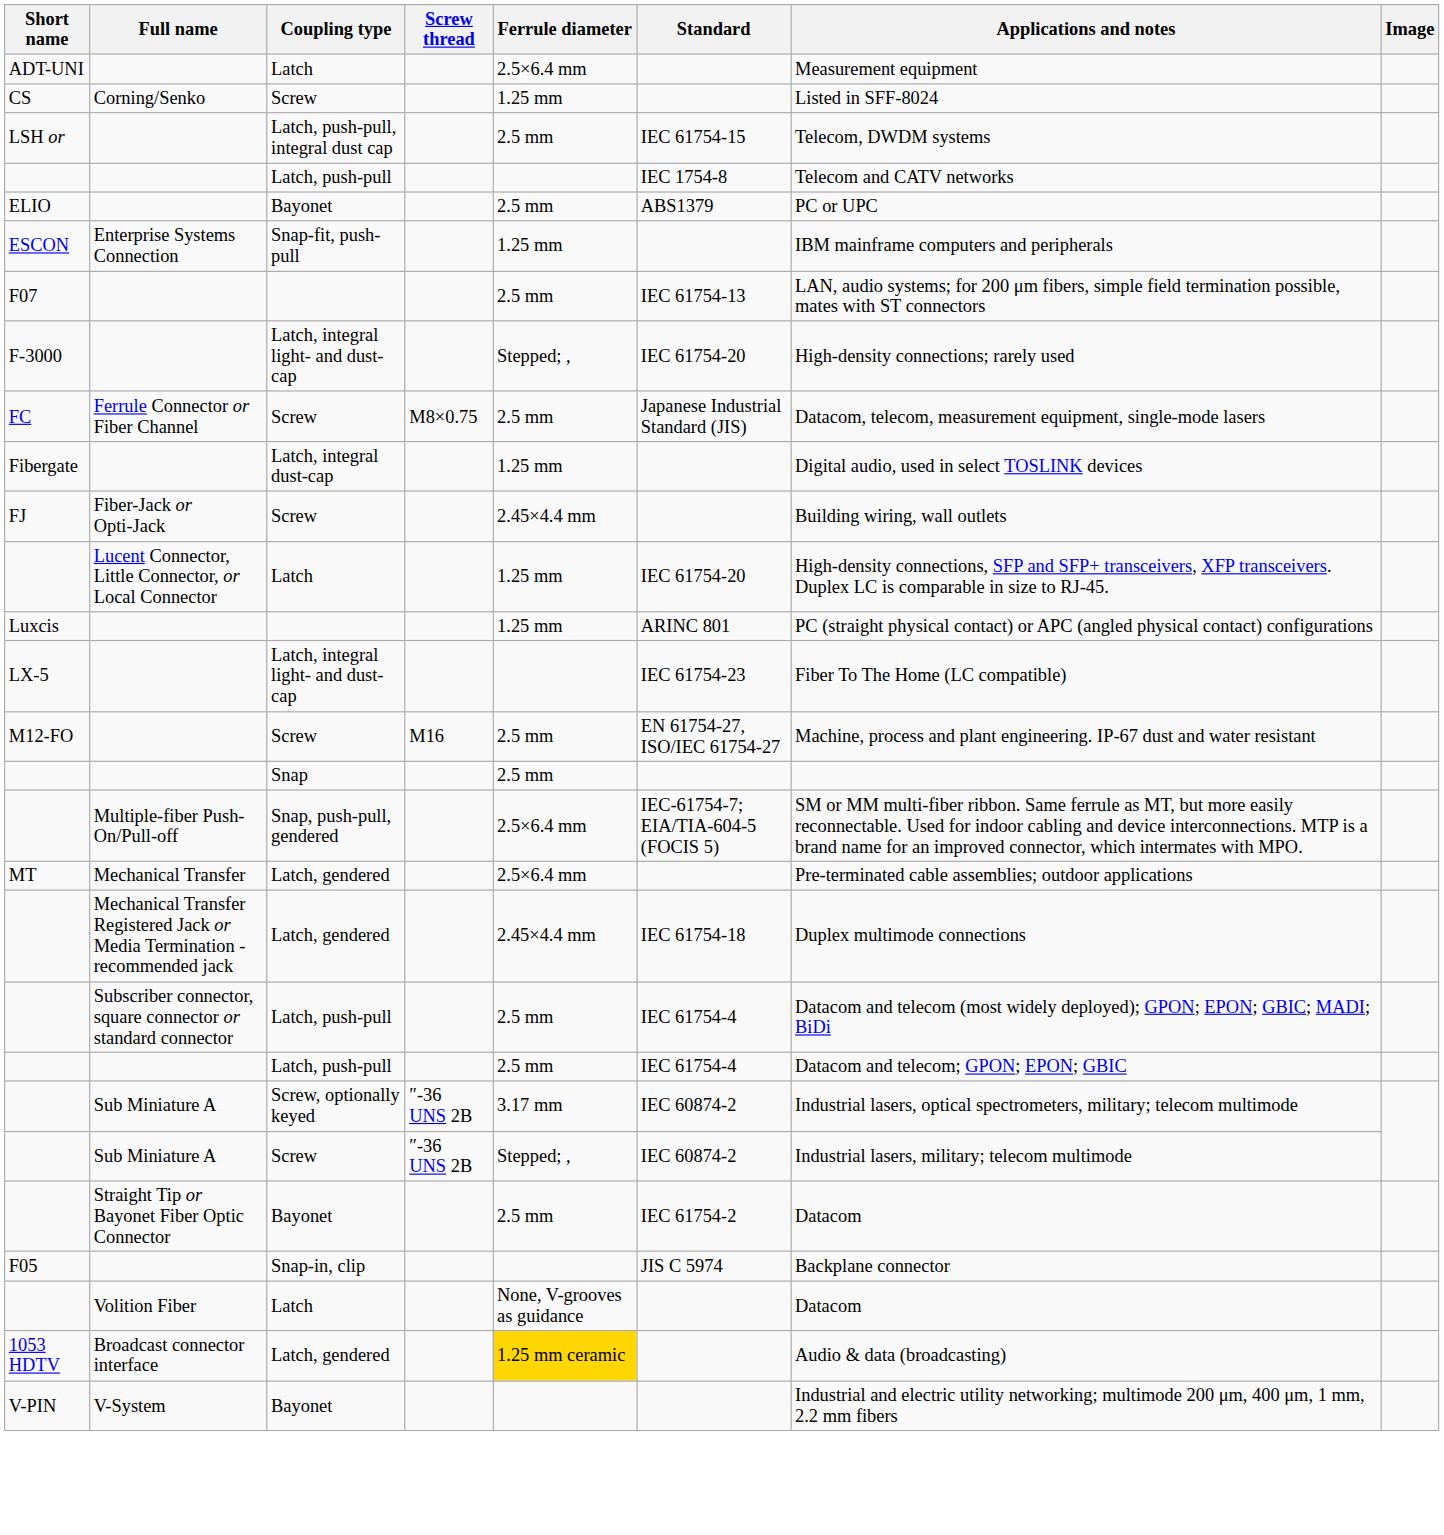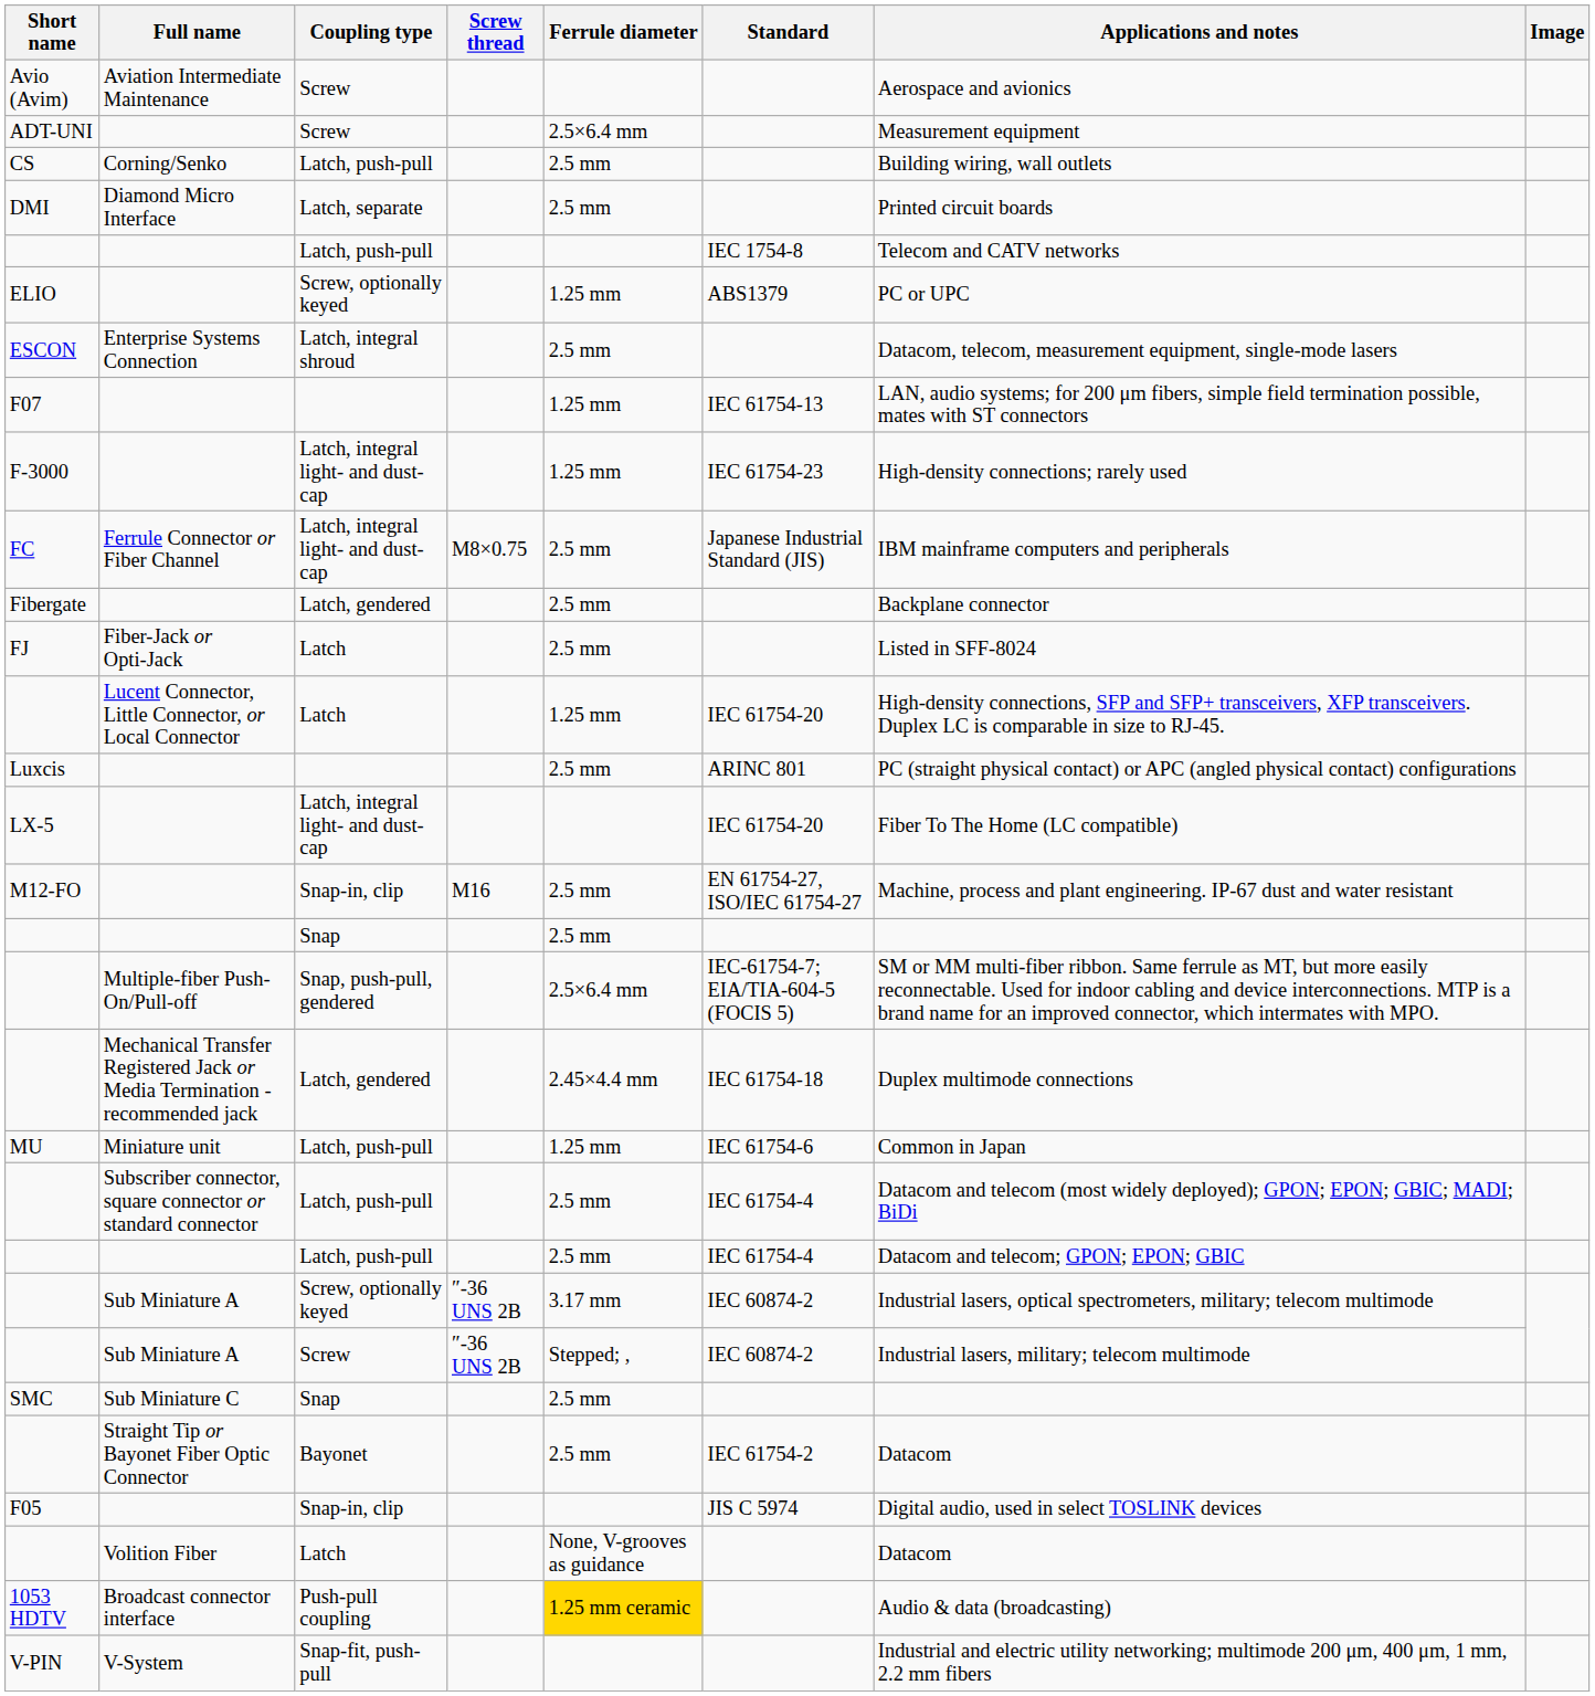+ row: Avio (Avim) | Aviation Intermediate Maintenance | Screw | Aerospace and avionics
ADT-UNI | Coupling type: Latch -> Screw
CS | Coupling type: Screw -> Latch, push-pull
CS | Ferrule diameter: 1.25 mm -> 2.5 mm
CS | Applications and notes: Listed in SFF-8024 -> Building wiring, wall outlets
+ row: DMI | Diamond Micro Interface | Latch, separate | 2.5 mm | Printed circuit boards
- row: LSH or | Latch, push-pull, integral dust cap | 2.5 mm | IEC 61754-15 | Telecom, DWDM systems
ELIO | Coupling type: Bayonet -> Screw, optionally keyed
ELIO | Ferrule diameter: 2.5 mm -> 1.25 mm
ESCON | Coupling type: Snap-fit, push-pull -> Latch, integral shroud
ESCON | Ferrule diameter: 1.25 mm -> 2.5 mm
ESCON | Applications and notes: IBM mainframe computers and peripherals -> Datacom, telecom, measurement equipment, single-mode lasers
F07 | Ferrule diameter: 2.5 mm -> 1.25 mm
F-3000 | Ferrule diameter: Stepped; , -> 1.25 mm
F-3000 | Standard: IEC 61754-20 -> IEC 61754-23
FC | Coupling type: Screw -> Latch, integral light- and dust-cap
FC | Applications and notes: Datacom, telecom, measurement equipment, single-mode lasers -> IBM mainframe computers and peripherals
Fibergate | Coupling type: Latch, integral dust-cap -> Latch, gendered
Fibergate | Ferrule diameter: 1.25 mm -> 2.5 mm
Fibergate | Applications and notes: Digital audio, used in select TOSLINK devices -> Backplane connector
FJ | Coupling type: Screw -> Latch
FJ | Ferrule diameter: 2.45×4.4 mm -> 2.5 mm
FJ | Applications and notes: Building wiring, wall outlets -> Listed in SFF-8024
Luxcis | Ferrule diameter: 1.25 mm -> 2.5 mm
LX-5 | Standard: IEC 61754-23 -> IEC 61754-20
M12-FO | Coupling type: Screw -> Snap-in, clip
- row: MT | Mechanical Transfer | Latch, gendered | 2.5×6.4 mm | Pre-terminated cable assemblies; outdoor applications
+ row: MU | Miniature unit | Latch, push-pull | 1.25 mm | IEC 61754-6 | Common in Japan
+ row: SMC | Sub Miniature C | Snap | 2.5 mm
F05 | Applications and notes: Backplane connector -> Digital audio, used in select TOSLINK devices
1053 HDTV | Coupling type: Latch, gendered -> Push-pull coupling
V-PIN | Coupling type: Bayonet -> Snap-fit, push-pull
